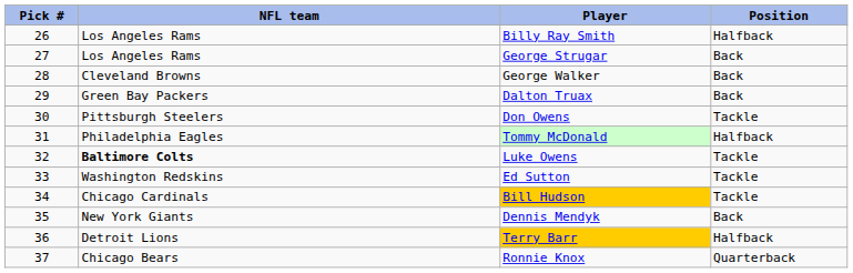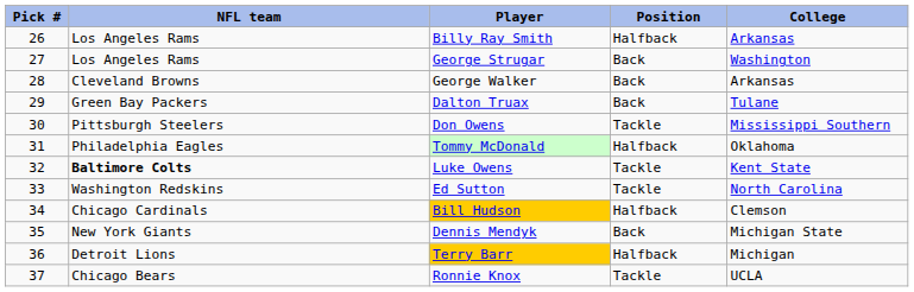+ column: College | Arkansas | Washington | Arkansas | Tulane | Mississippi Southern | Oklahoma | Kent State | North Carolina | Clemson | Michigan State | Michigan | UCLA
Bill Hudson | Position: Tackle -> Halfback
Ronnie Knox | Position: Quarterback -> Tackle
